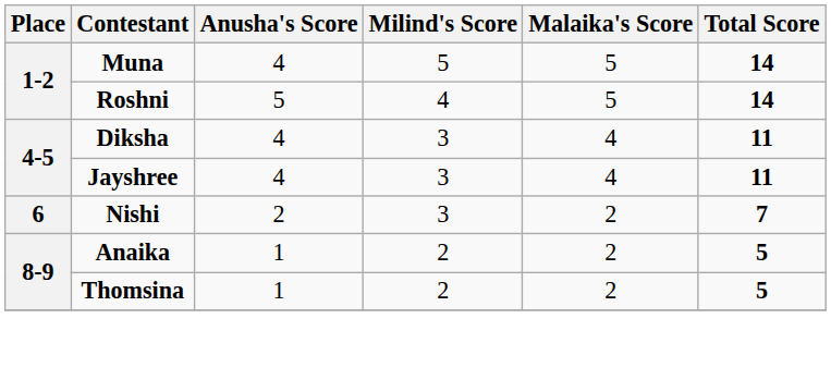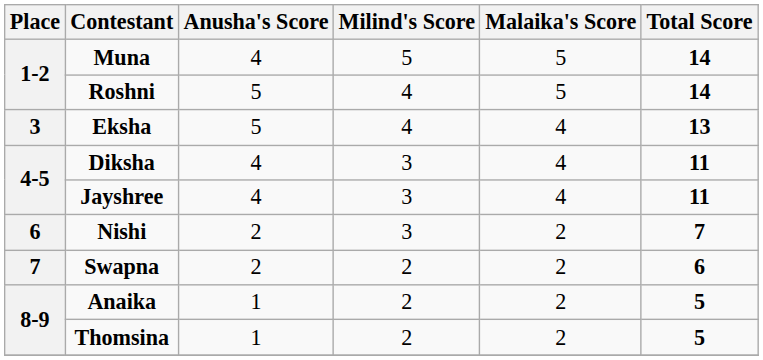+ row: 3 | Eksha | 5 | 4 | 4 | 13
+ row: 7 | Swapna | 2 | 2 | 2 | 6
